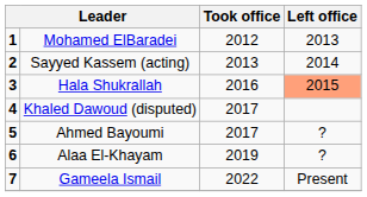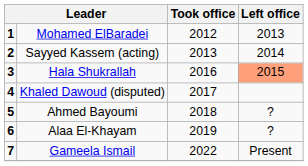Ahmed Bayoumi | Took office: 2017 -> 2018
